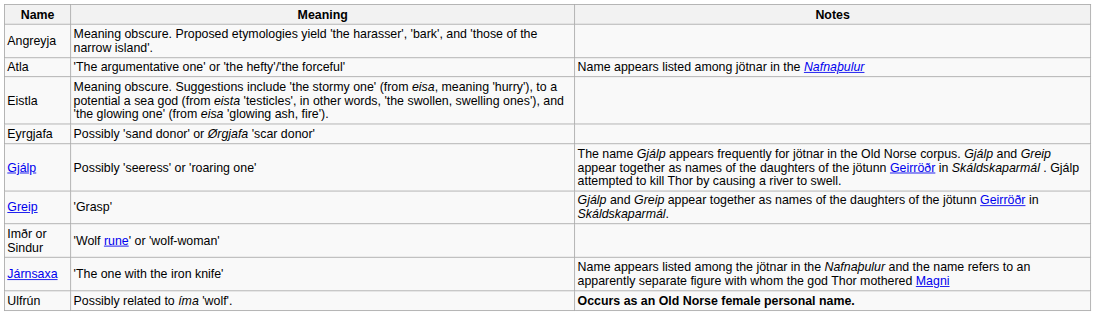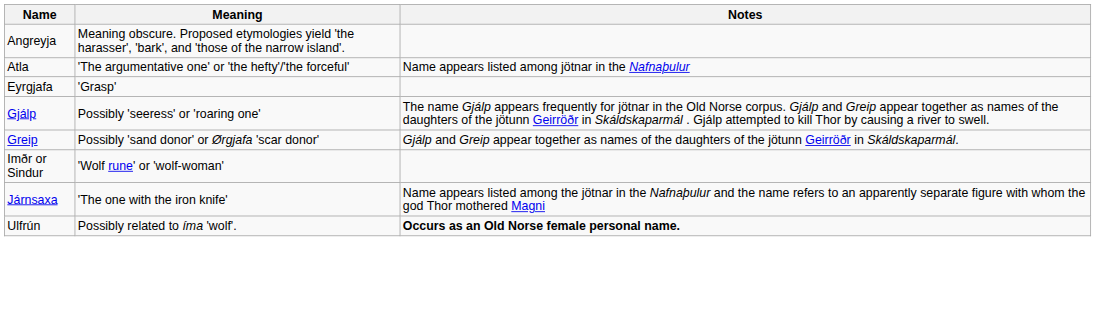- row: Eistla | Meaning obscure. Suggestions include 'the stormy one' (from eisa, meaning 'hurry'), to a potential a sea god (from eista 'testicles', in other words, 'the swollen, swelling ones'), and 'the glowing one' (from eisa 'glowing ash, fire').
Eyrgjafa | Meaning: Possibly 'sand donor' or Ørgjafa 'scar donor' -> 'Grasp'
Greip | Meaning: 'Grasp' -> Possibly 'sand donor' or Ørgjafa 'scar donor'
